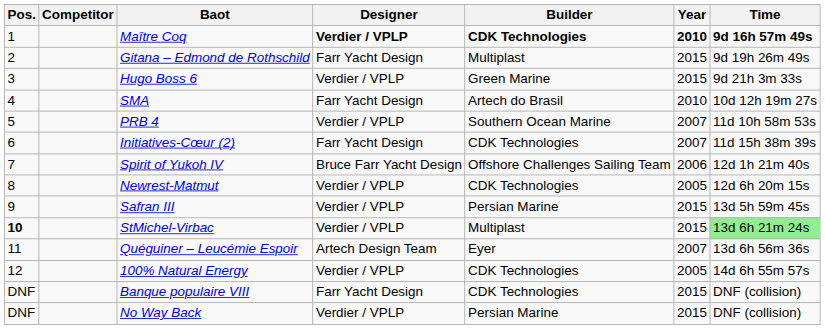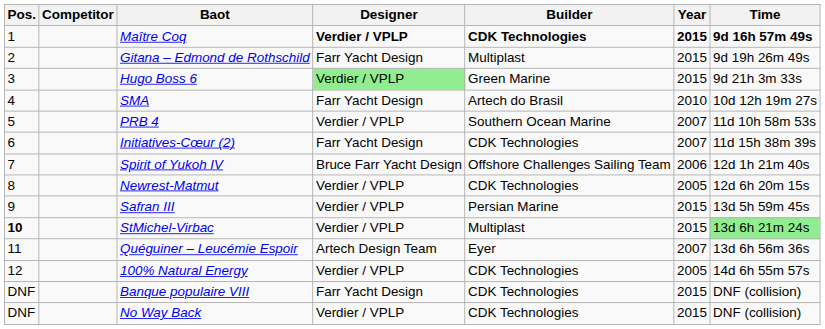Maître Coq | Year: 2010 -> 2015
Hugo Boss 6 | Designer: no background -> lightgreen background
No Way Back | Builder: Persian Marine -> CDK Technologies
